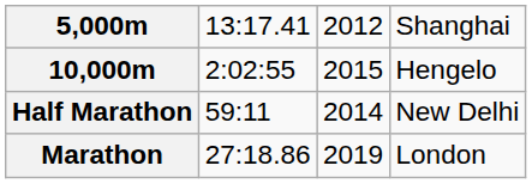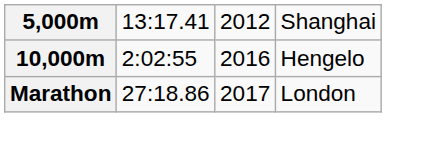10,000m | column 3: 2015 -> 2016
- row: Half Marathon | 59:11 | 2014 | New Delhi
Marathon | column 3: 2019 -> 2017
